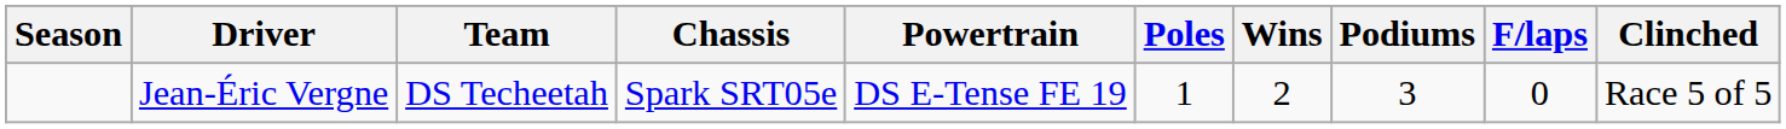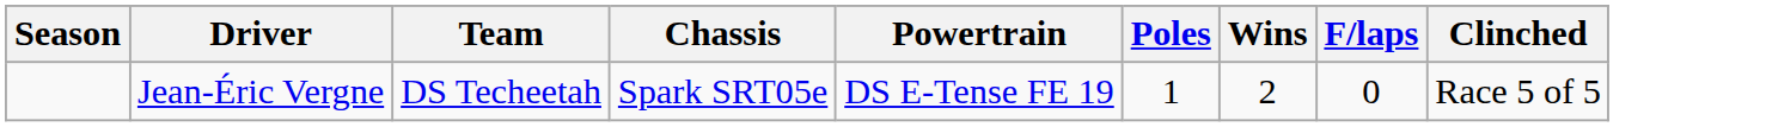- column: Podiums | 3
